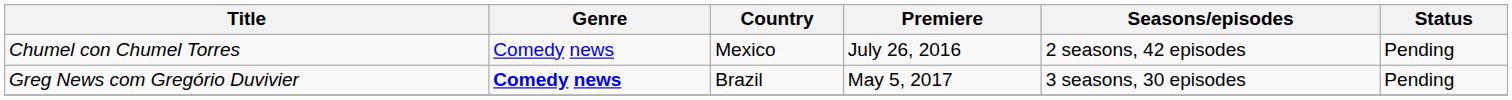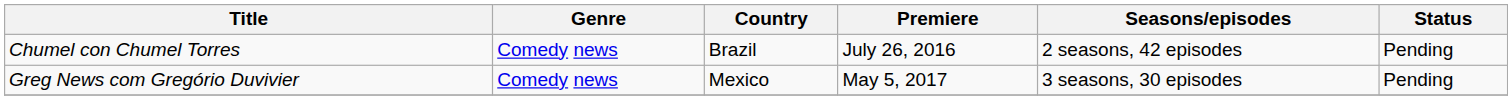Chumel con Chumel Torres | Country: Mexico -> Brazil
Greg News com Gregório Duvivier | Genre: bold -> normal
Greg News com Gregório Duvivier | Country: Brazil -> Mexico
